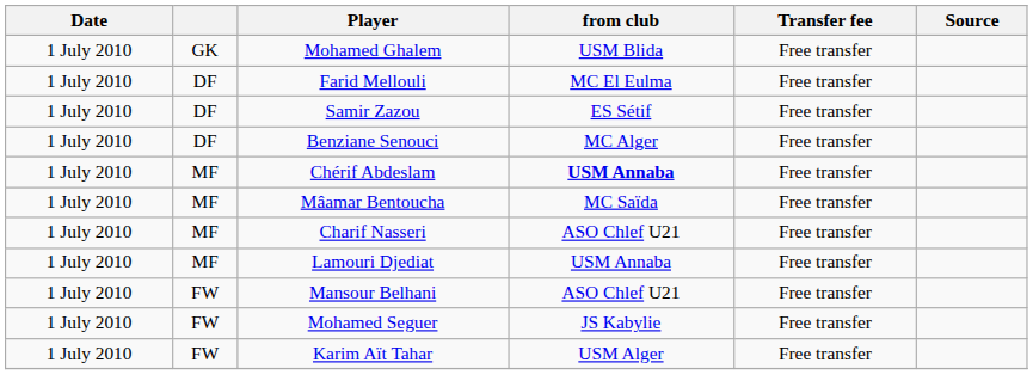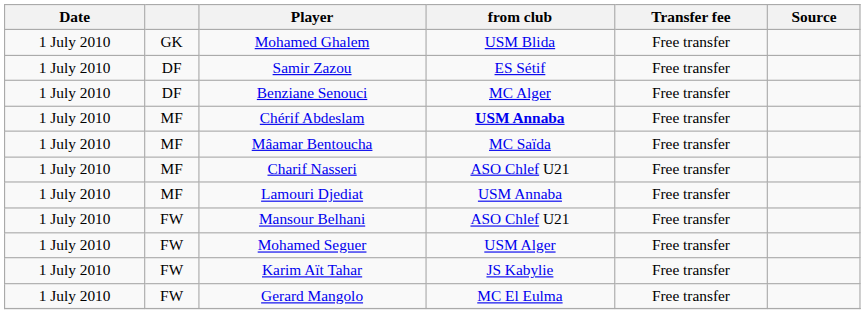- row: 1 July 2010 | DF | Farid Mellouli | MC El Eulma | Free transfer
Mohamed Seguer | from club: JS Kabylie -> USM Alger
Karim Aït Tahar | from club: USM Alger -> JS Kabylie
+ row: 1 July 2010 | FW | Gerard Mangolo | MC El Eulma | Free transfer
